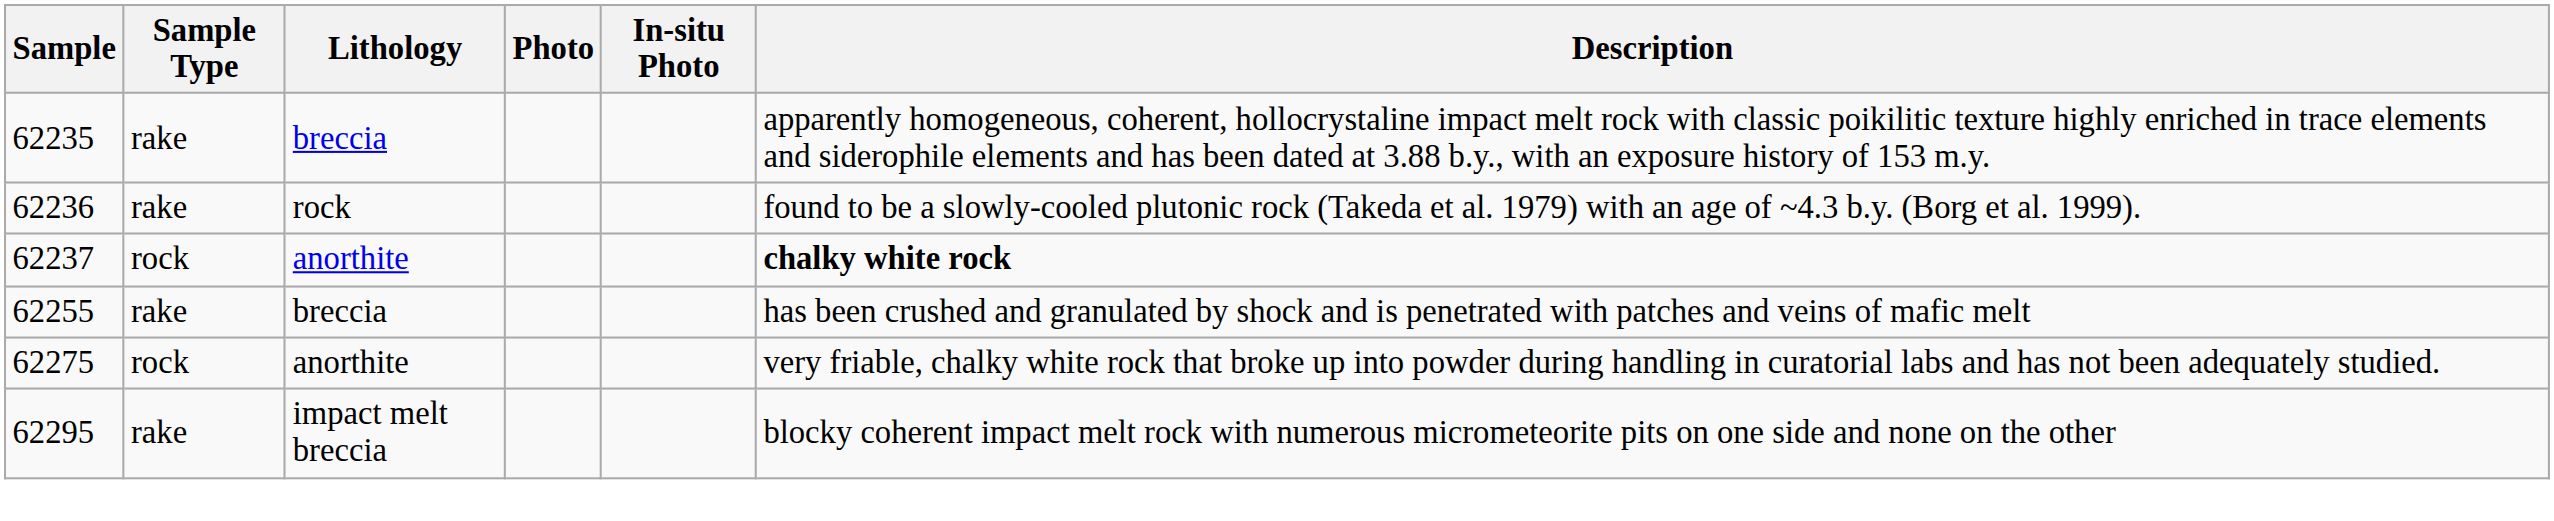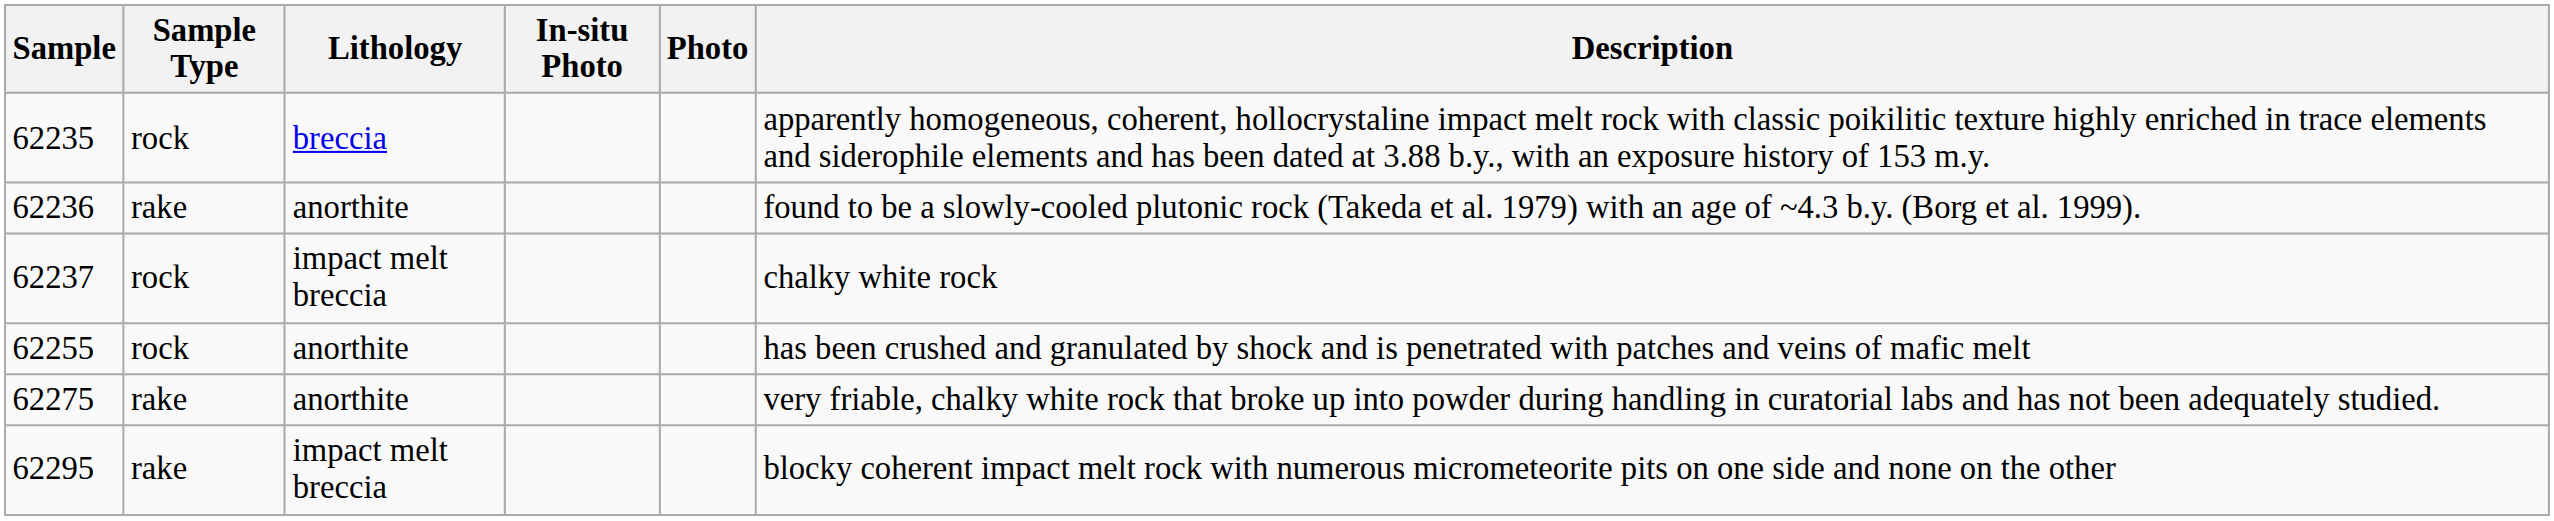columns swapped: In-situ Photo <-> Photo
62235 | Sample Type: rake -> rock
62236 | Lithology: rock -> anorthite
62237 | Lithology: anorthite -> impact melt breccia
62237 | Description: bold -> normal
62255 | Sample Type: rake -> rock
62255 | Lithology: breccia -> anorthite
62275 | Sample Type: rock -> rake
